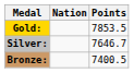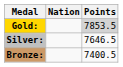Gold: | Points: no background -> lightgrey background
Silver: | Points: 7646.7 -> 7646.5
